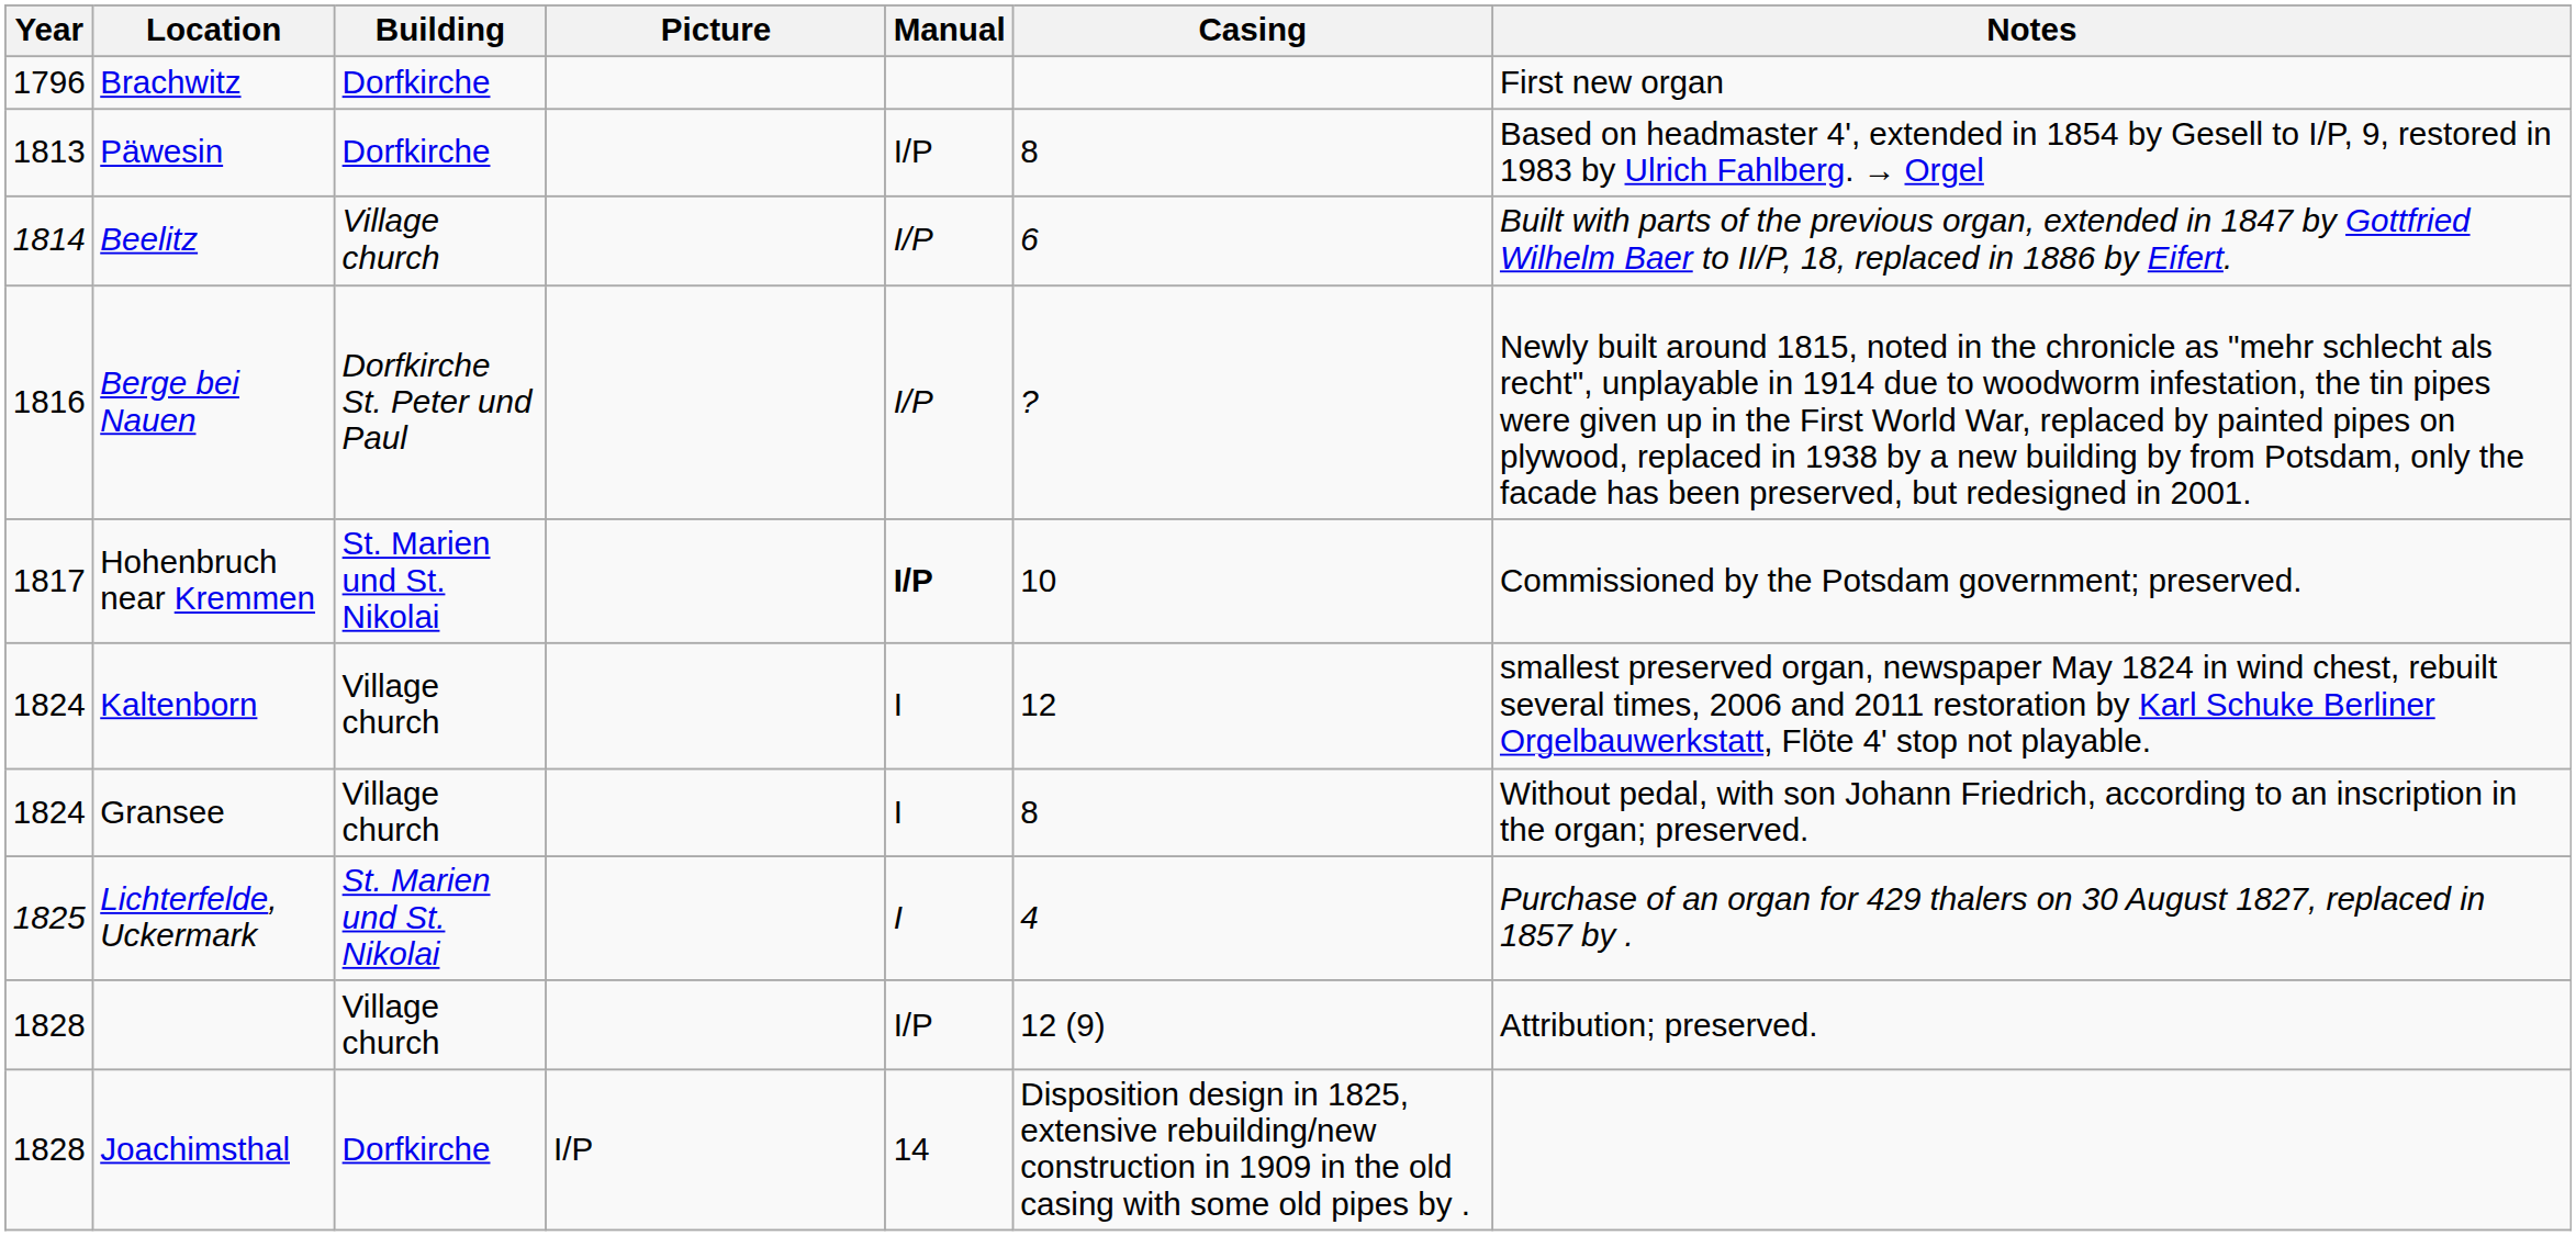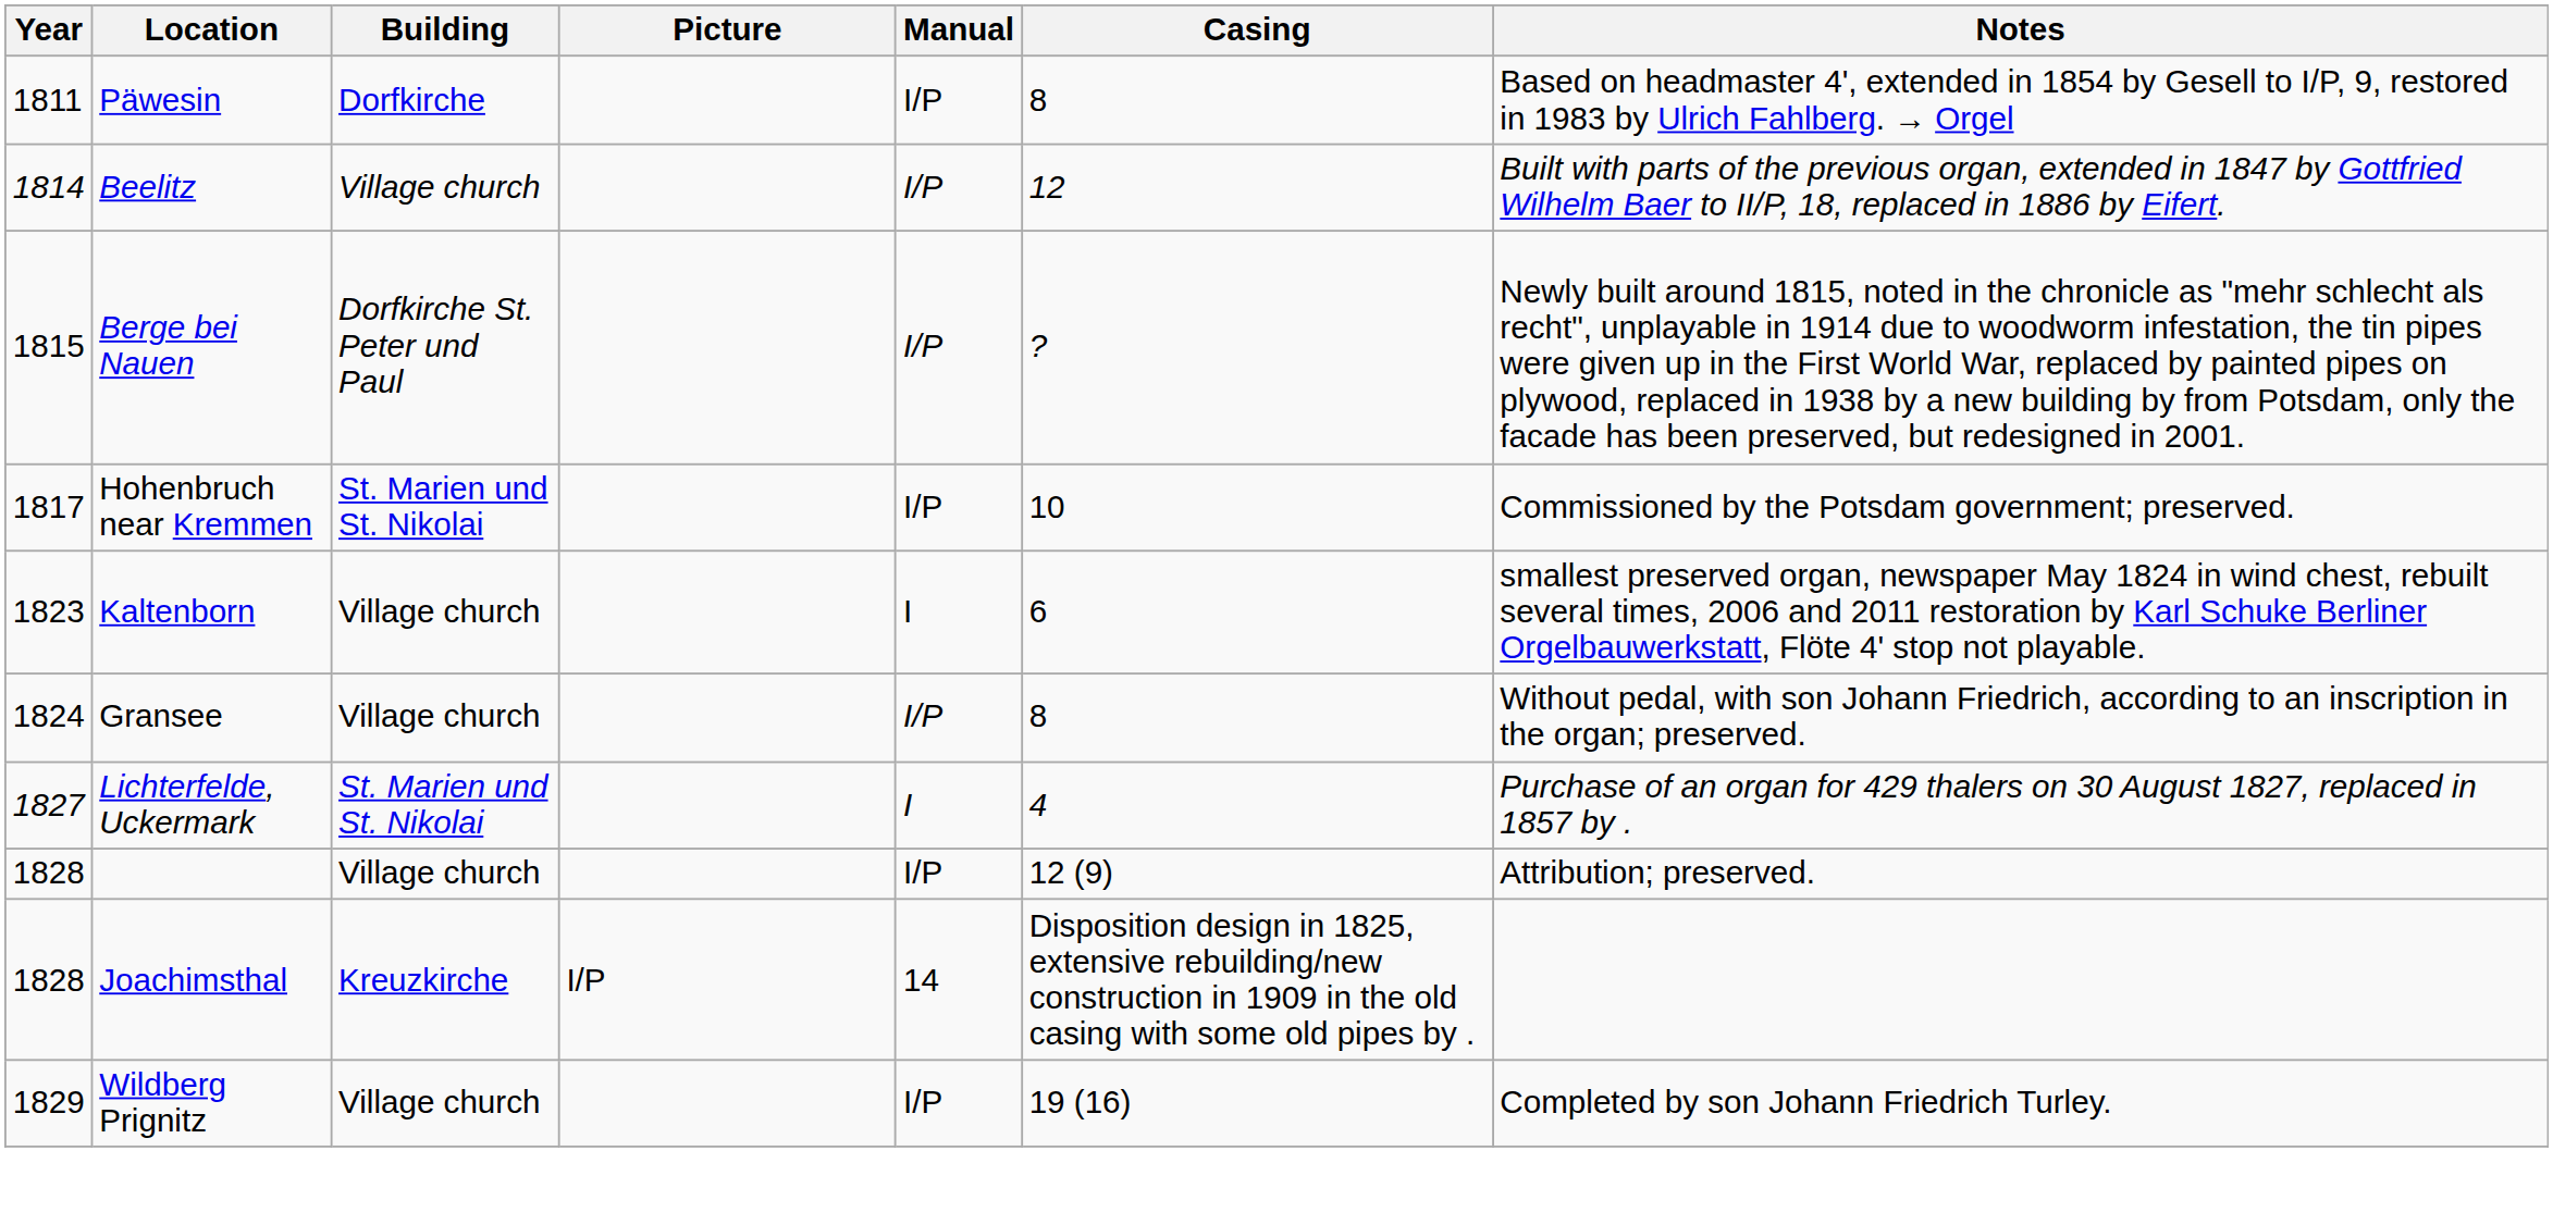- row: 1796 | Brachwitz | Dorfkirche | First new organ
Päwesin | Year: 1813 -> 1811
Beelitz | Casing: 6 -> 12
Berge bei Nauen | Year: 1816 -> 1815
Hohenbruch near Kremmen | Manual: bold -> normal
Kaltenborn | Year: 1824 -> 1823
Kaltenborn | Casing: 12 -> 6
Gransee | Manual: I -> I/P
Lichterfelde, Uckermark | Year: 1825 -> 1827
Joachimsthal | Building: Dorfkirche -> Kreuzkirche
+ row: 1829 | Wildberg Prignitz | Village church | I/P | 19 (16) | Completed by son Johann Friedrich Turley.
